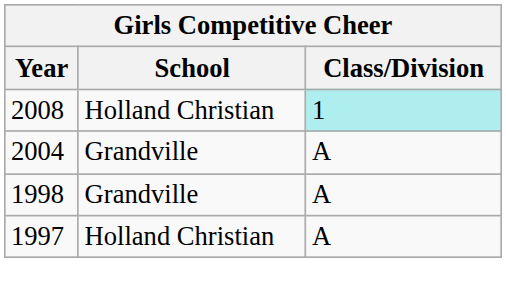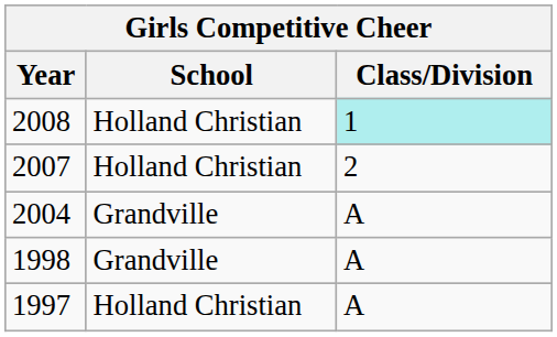+ row: 2007 | Holland Christian | 2
